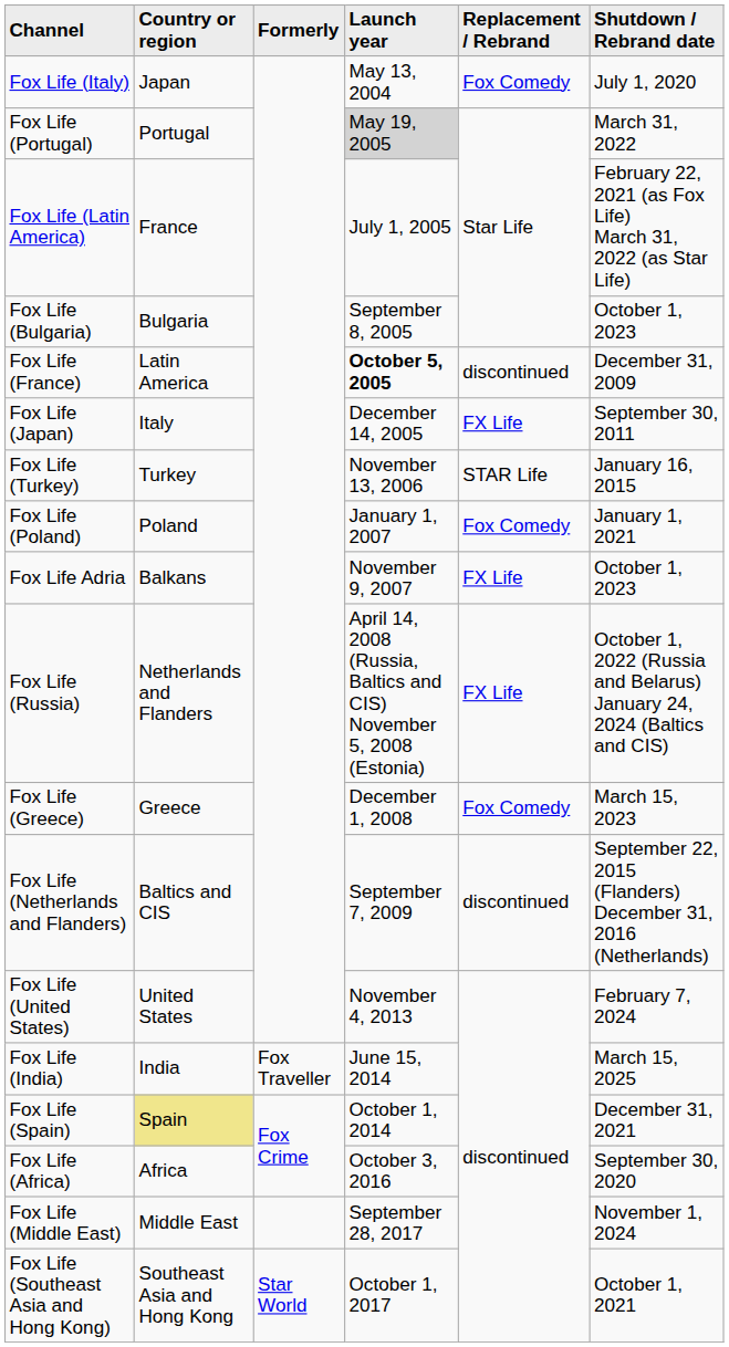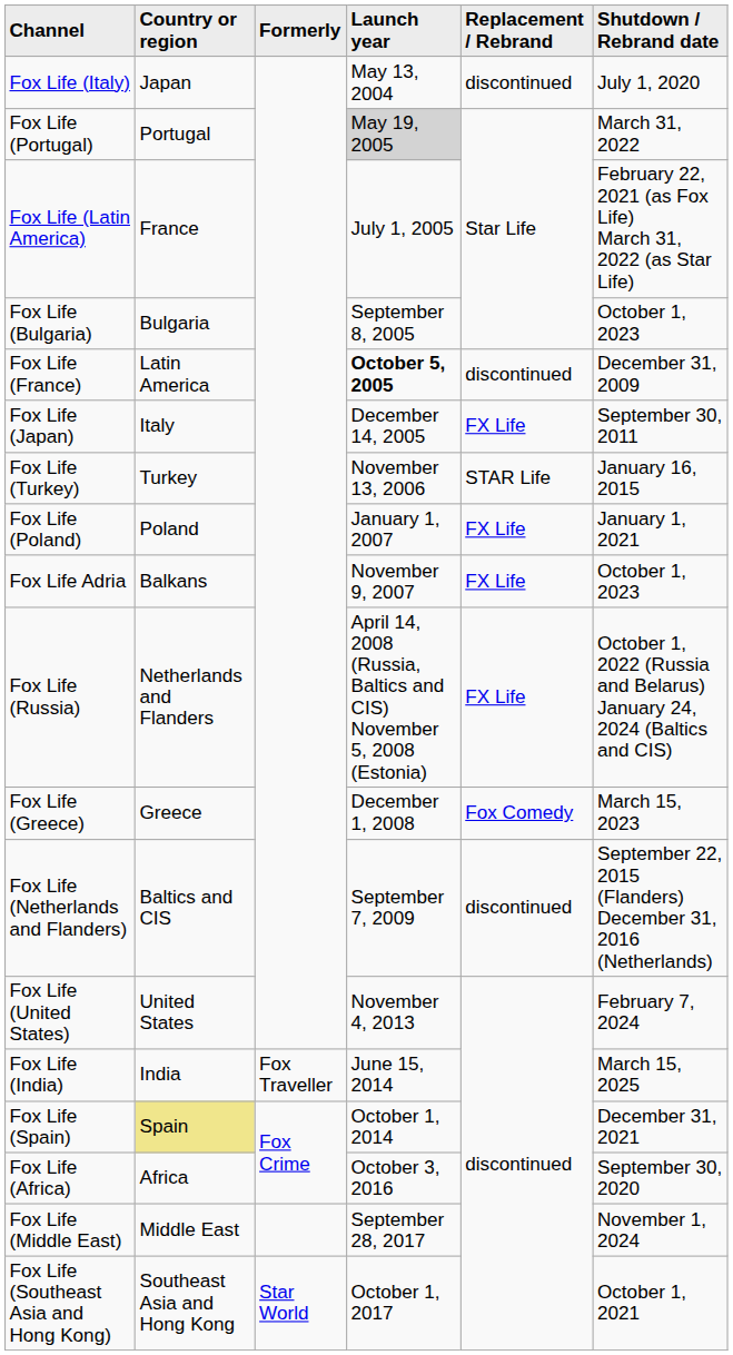Fox Life (Italy) | Replacement / Rebrand: Fox Comedy -> discontinued
Fox Life (Poland) | Replacement / Rebrand: Fox Comedy -> FX Life
